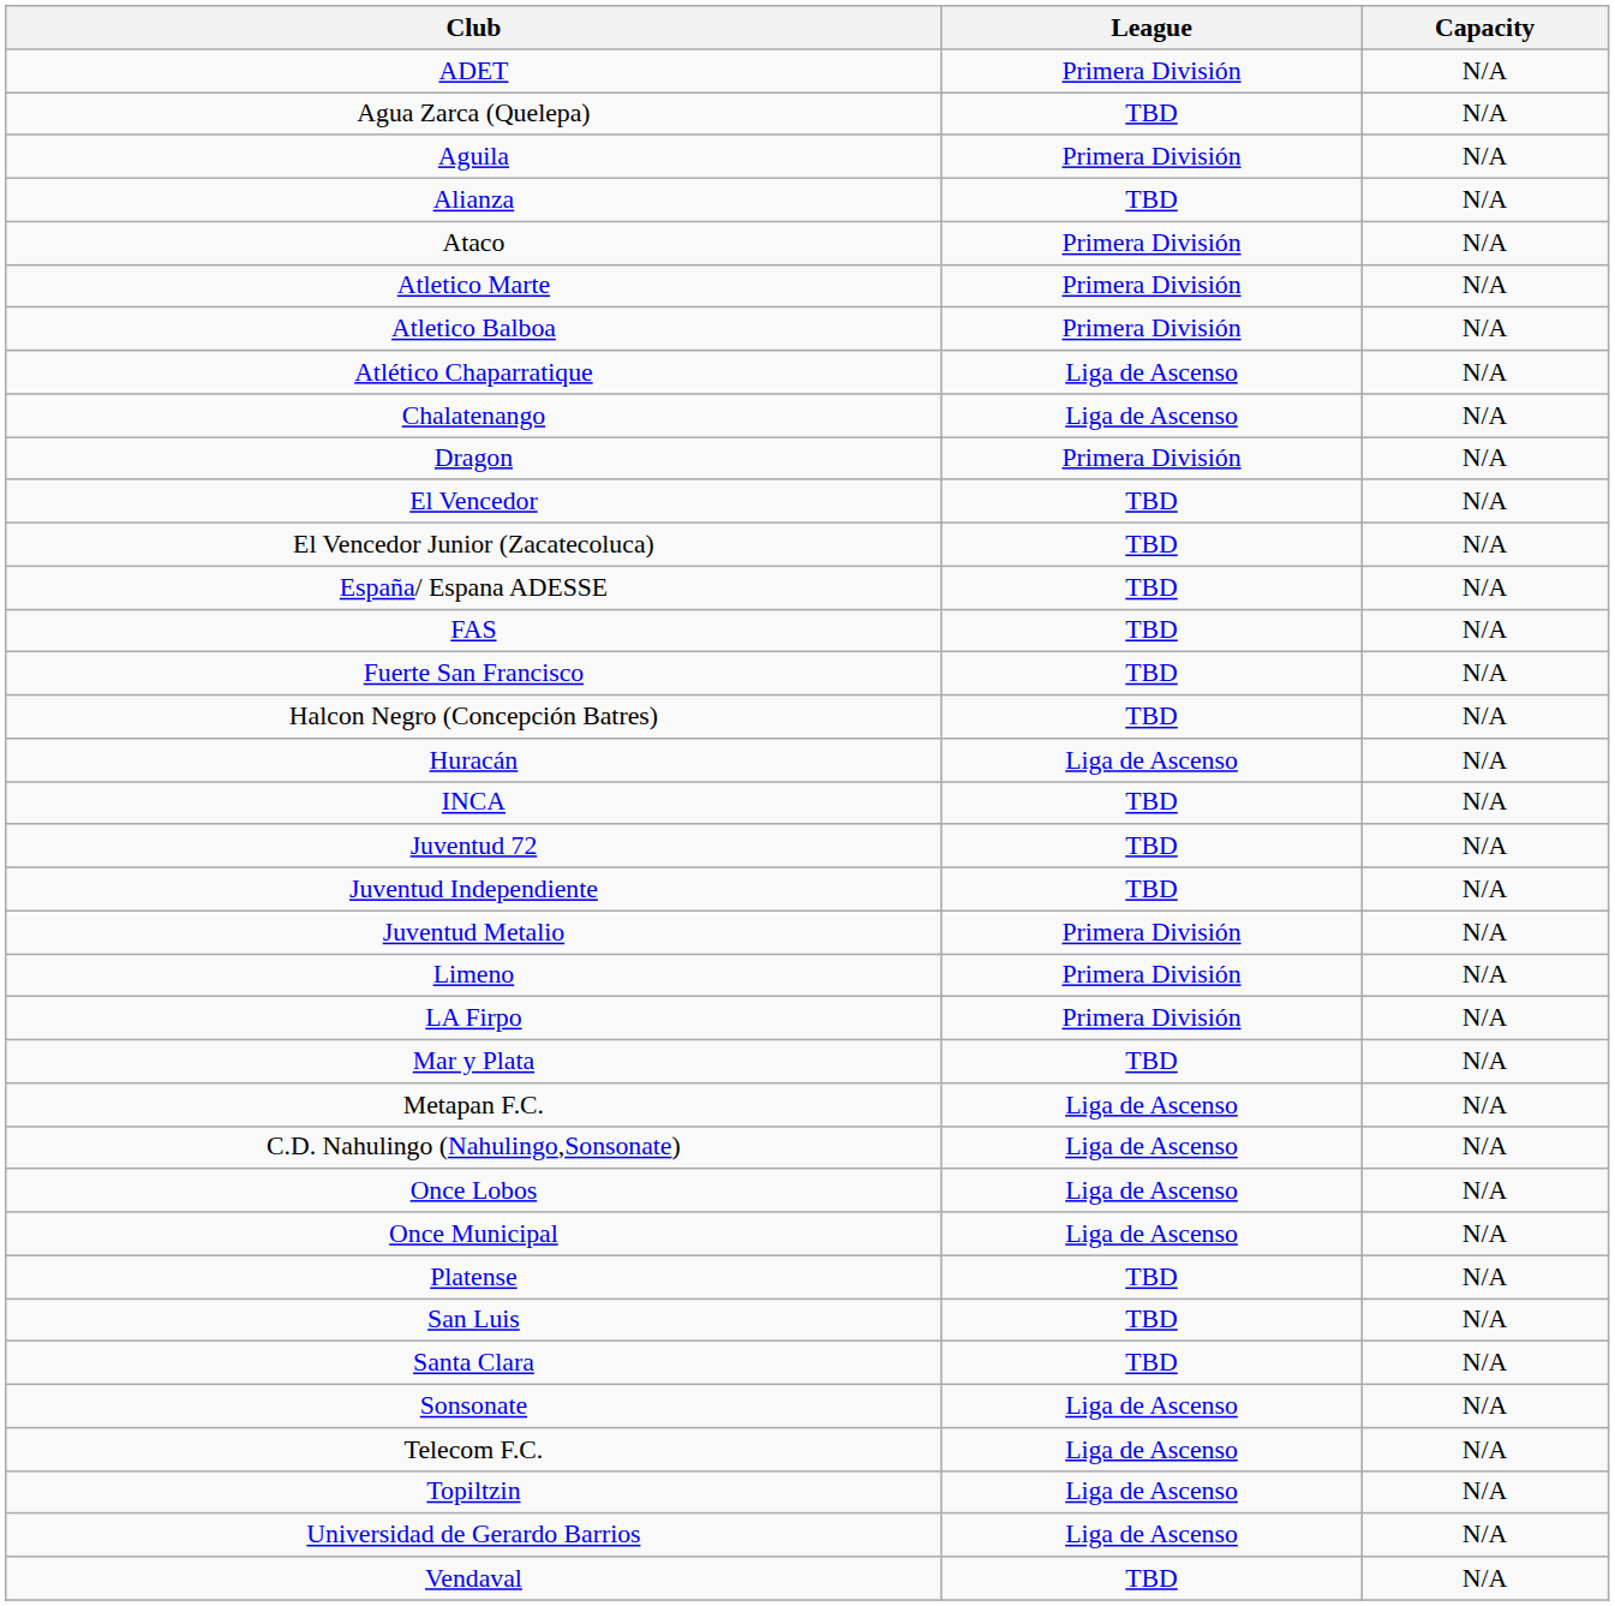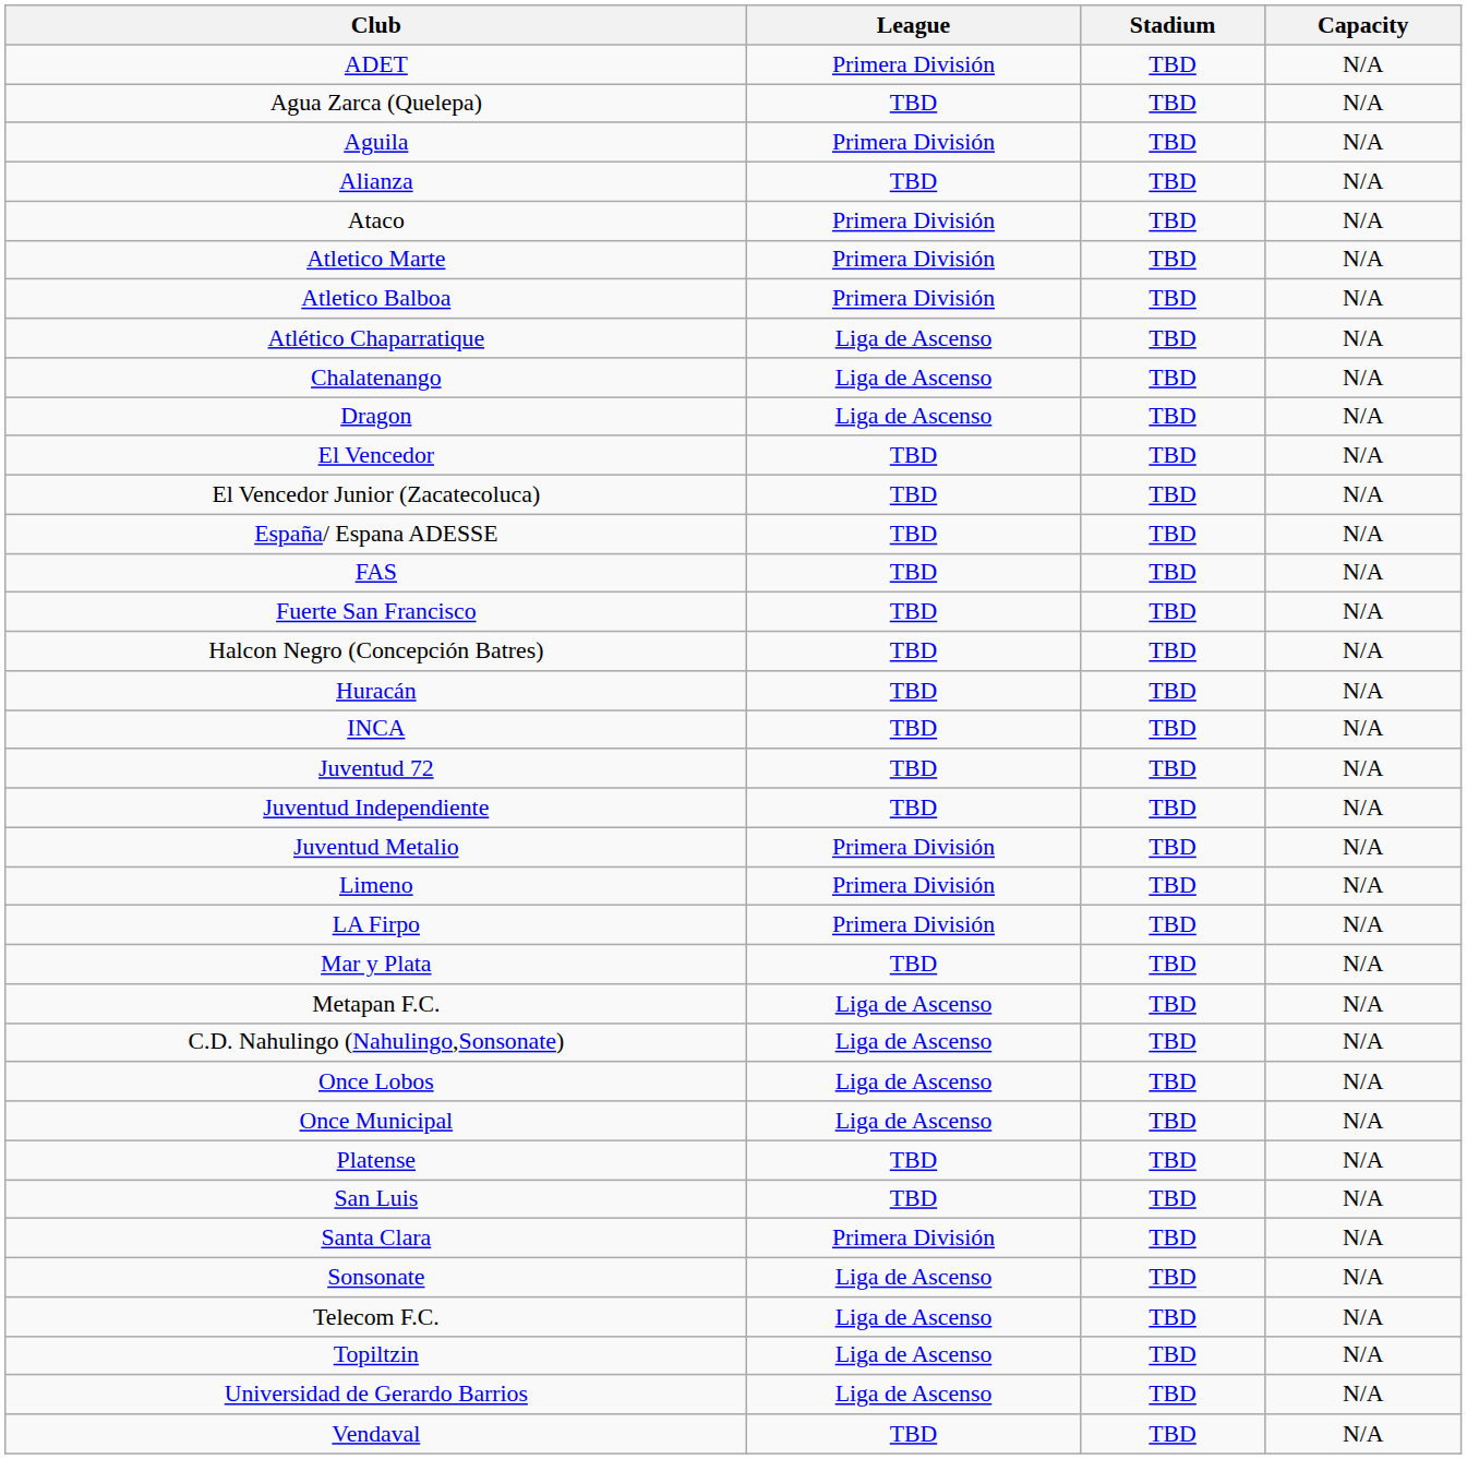+ column: Stadium | TBD | TBD | TBD | TBD | TBD | TBD | TBD | TBD | TBD | TBD | TBD | TBD | TBD | TBD | TBD | TBD | TBD | TBD | TBD | TBD | TBD | TBD | TBD | TBD | TBD | TBD | TBD | TBD | TBD | TBD | TBD | TBD | TBD | TBD | TBD | TBD
Dragon | League: Primera División -> Liga de Ascenso
Huracán | League: Liga de Ascenso -> TBD
Santa Clara | League: TBD -> Primera División
